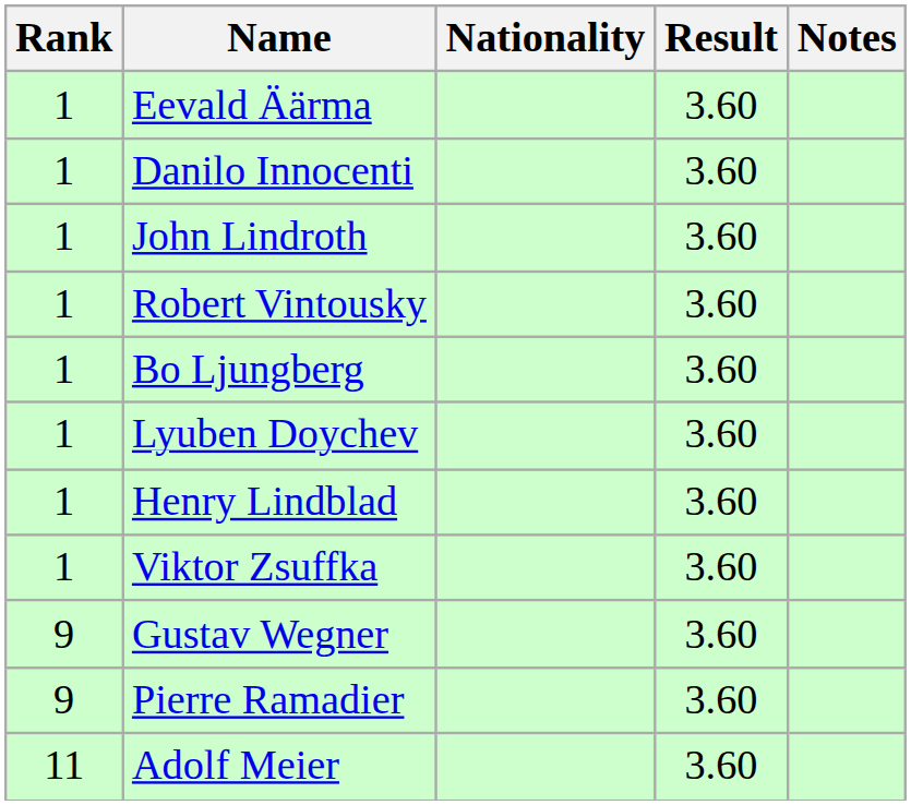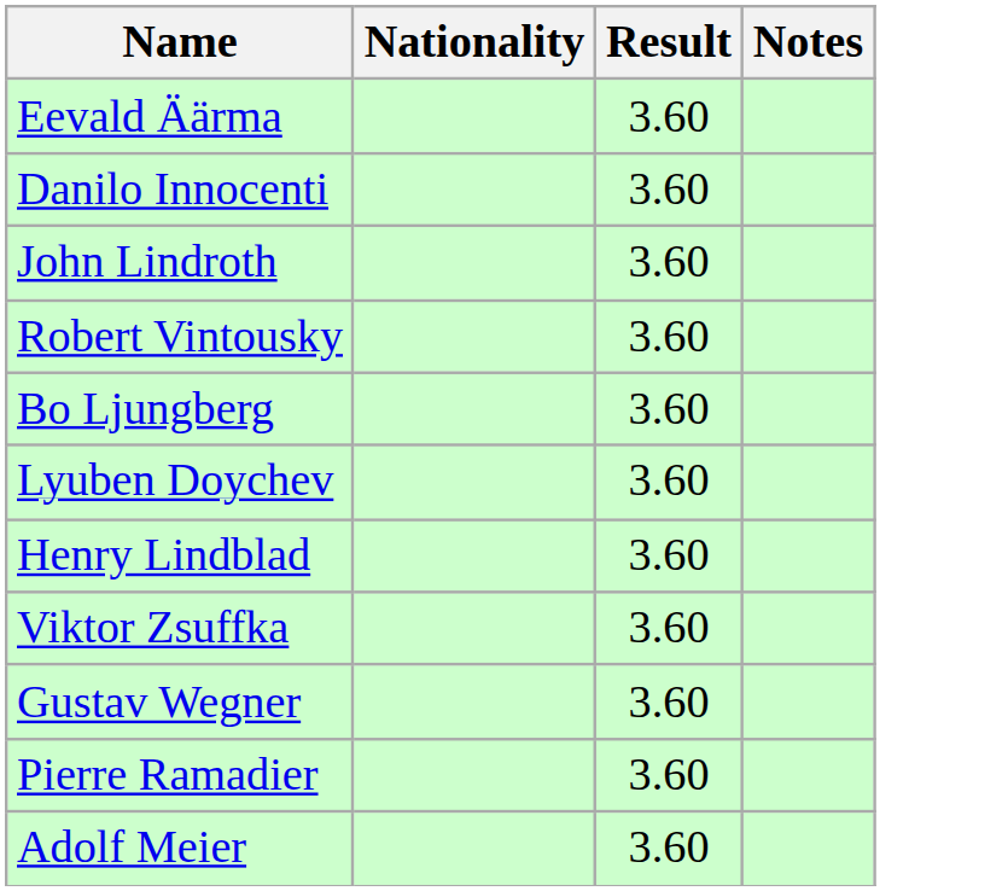- column: Rank | 1 | 1 | 1 | 1 | 1 | 1 | 1 | 1 | 9 | 9 | 11
